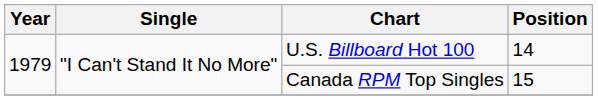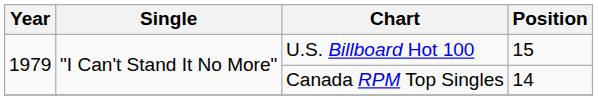U.S. Billboard Hot 100 | Position: 14 -> 15
Canada RPM Top Singles | Position: 15 -> 14
